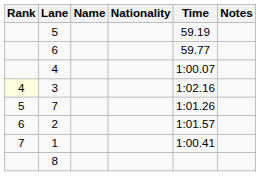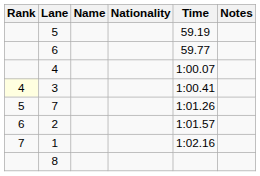3 | Time: 1:02.16 -> 1:00.41
1 | Time: 1:00.41 -> 1:02.16
